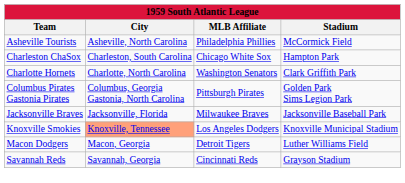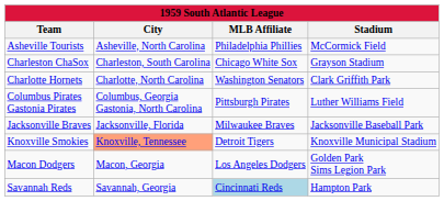Charleston ChaSox | Stadium: Hampton Park -> Grayson Stadium
Columbus Pirates Gastonia Pirates | Stadium: Golden Park Sims Legion Park -> Luther Williams Field
Knoxville Smokies | MLB Affiliate: Los Angeles Dodgers -> Detroit Tigers
Macon Dodgers | MLB Affiliate: Detroit Tigers -> Los Angeles Dodgers
Macon Dodgers | Stadium: Luther Williams Field -> Golden Park Sims Legion Park
Savannah Reds | MLB Affiliate: no background -> lightblue background
Savannah Reds | Stadium: Grayson Stadium -> Hampton Park
